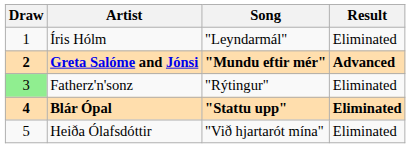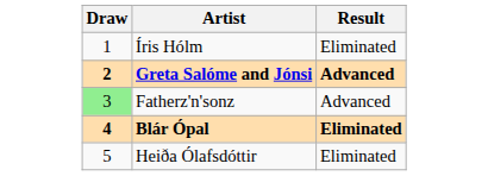- column: Song | "Leyndarmál" | "Mundu eftir mér" | "Rýtingur" | "Stattu upp" | "Við hjartarót mína"
Fatherz'n'sonz | Result: Eliminated -> Advanced
